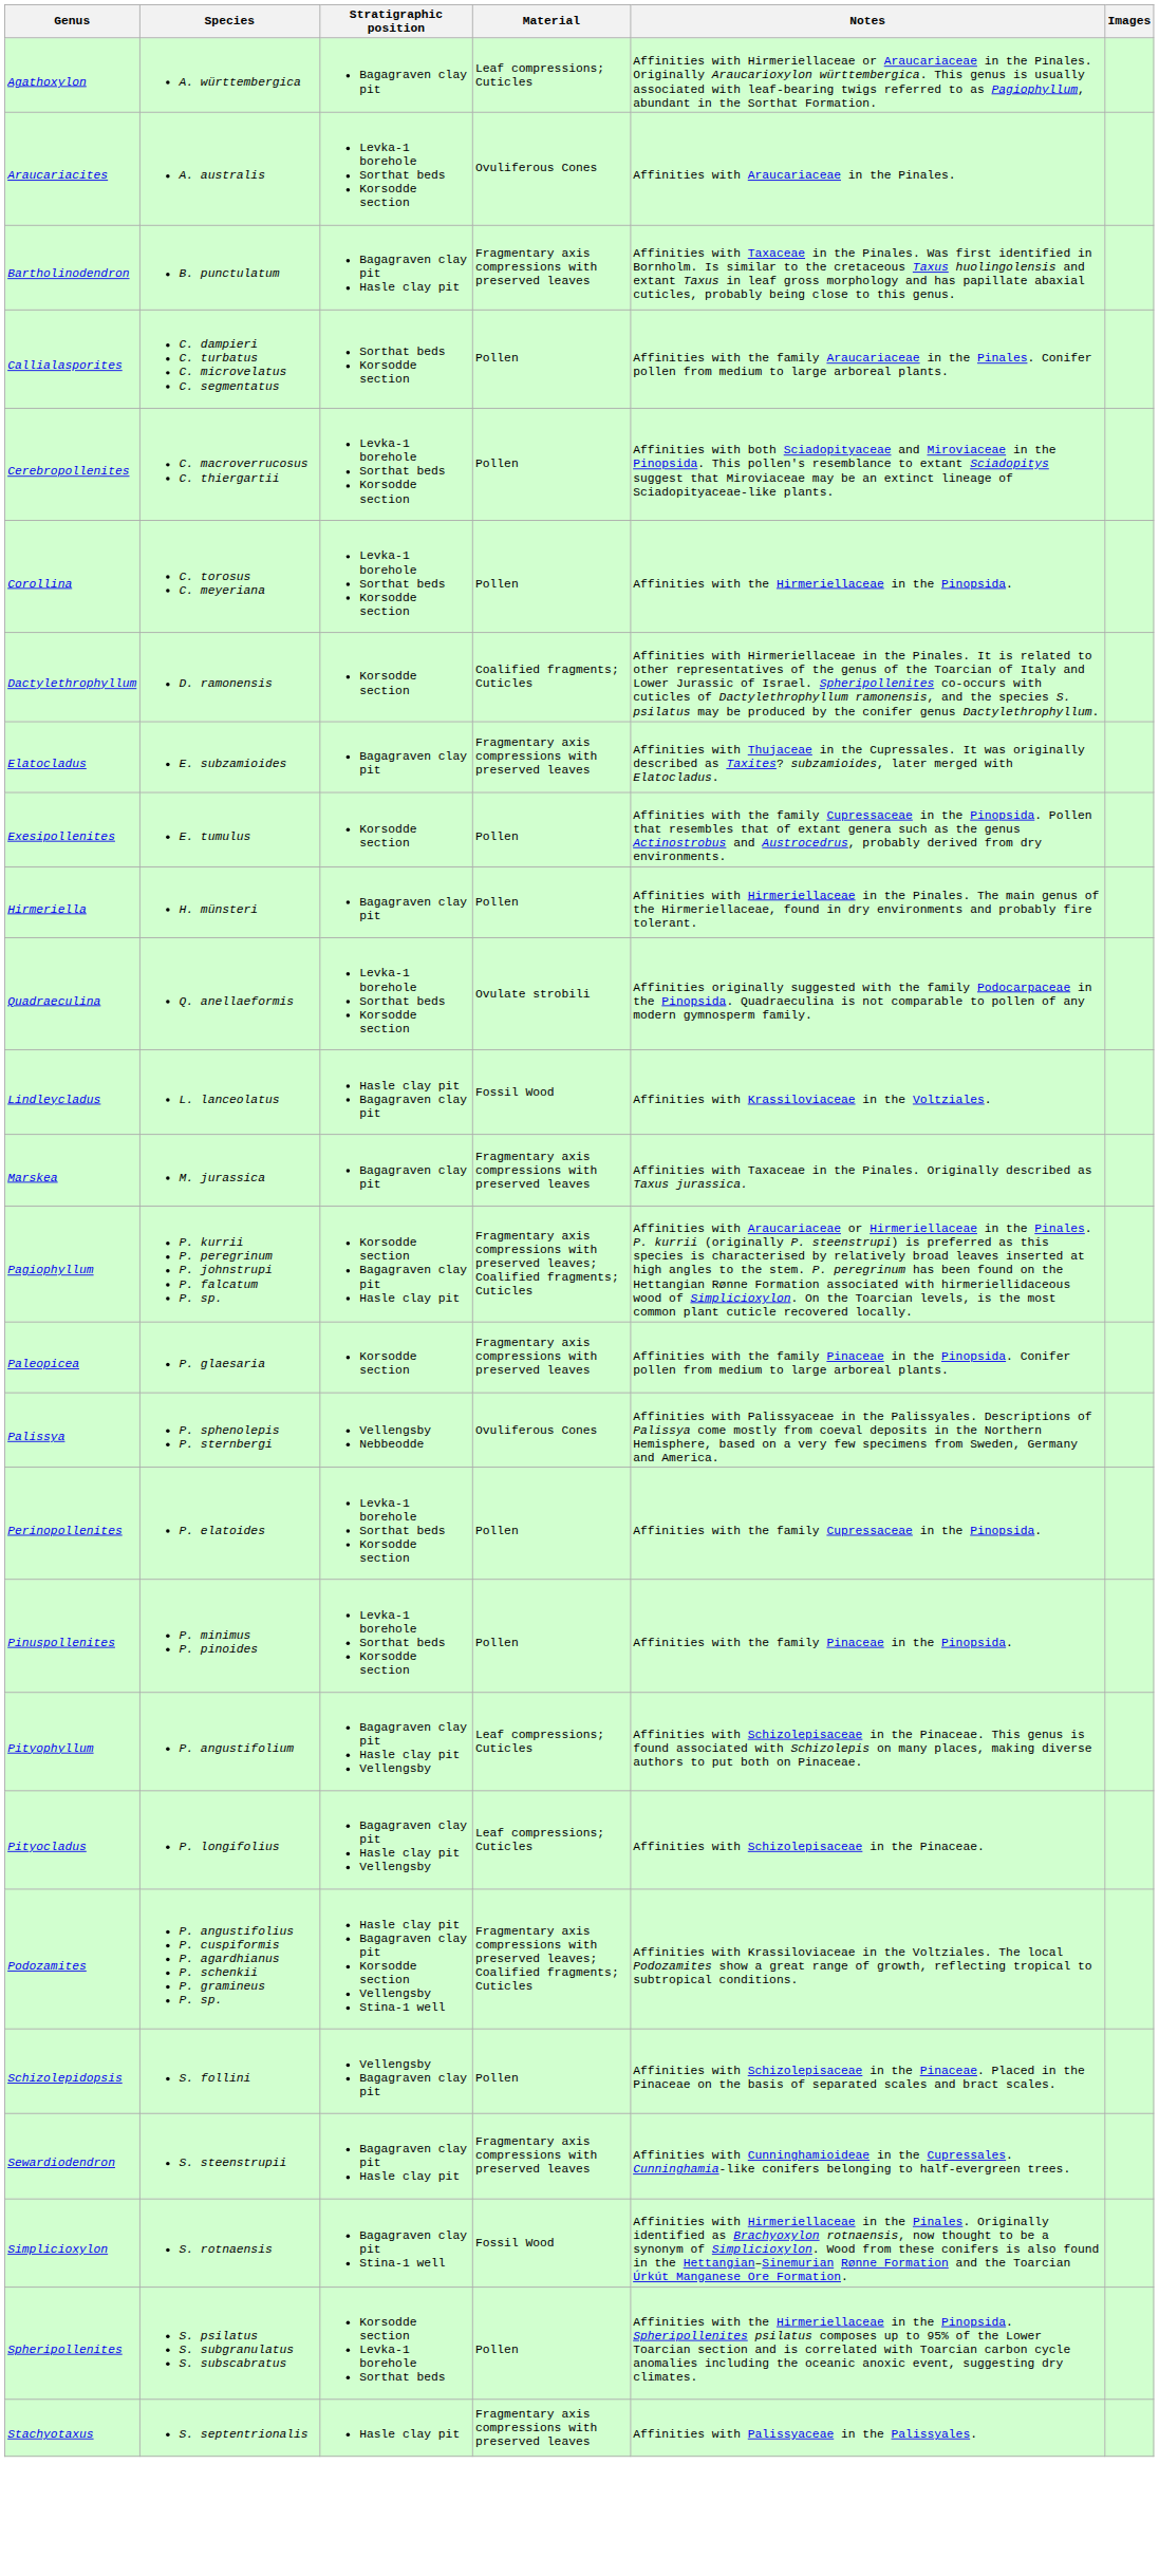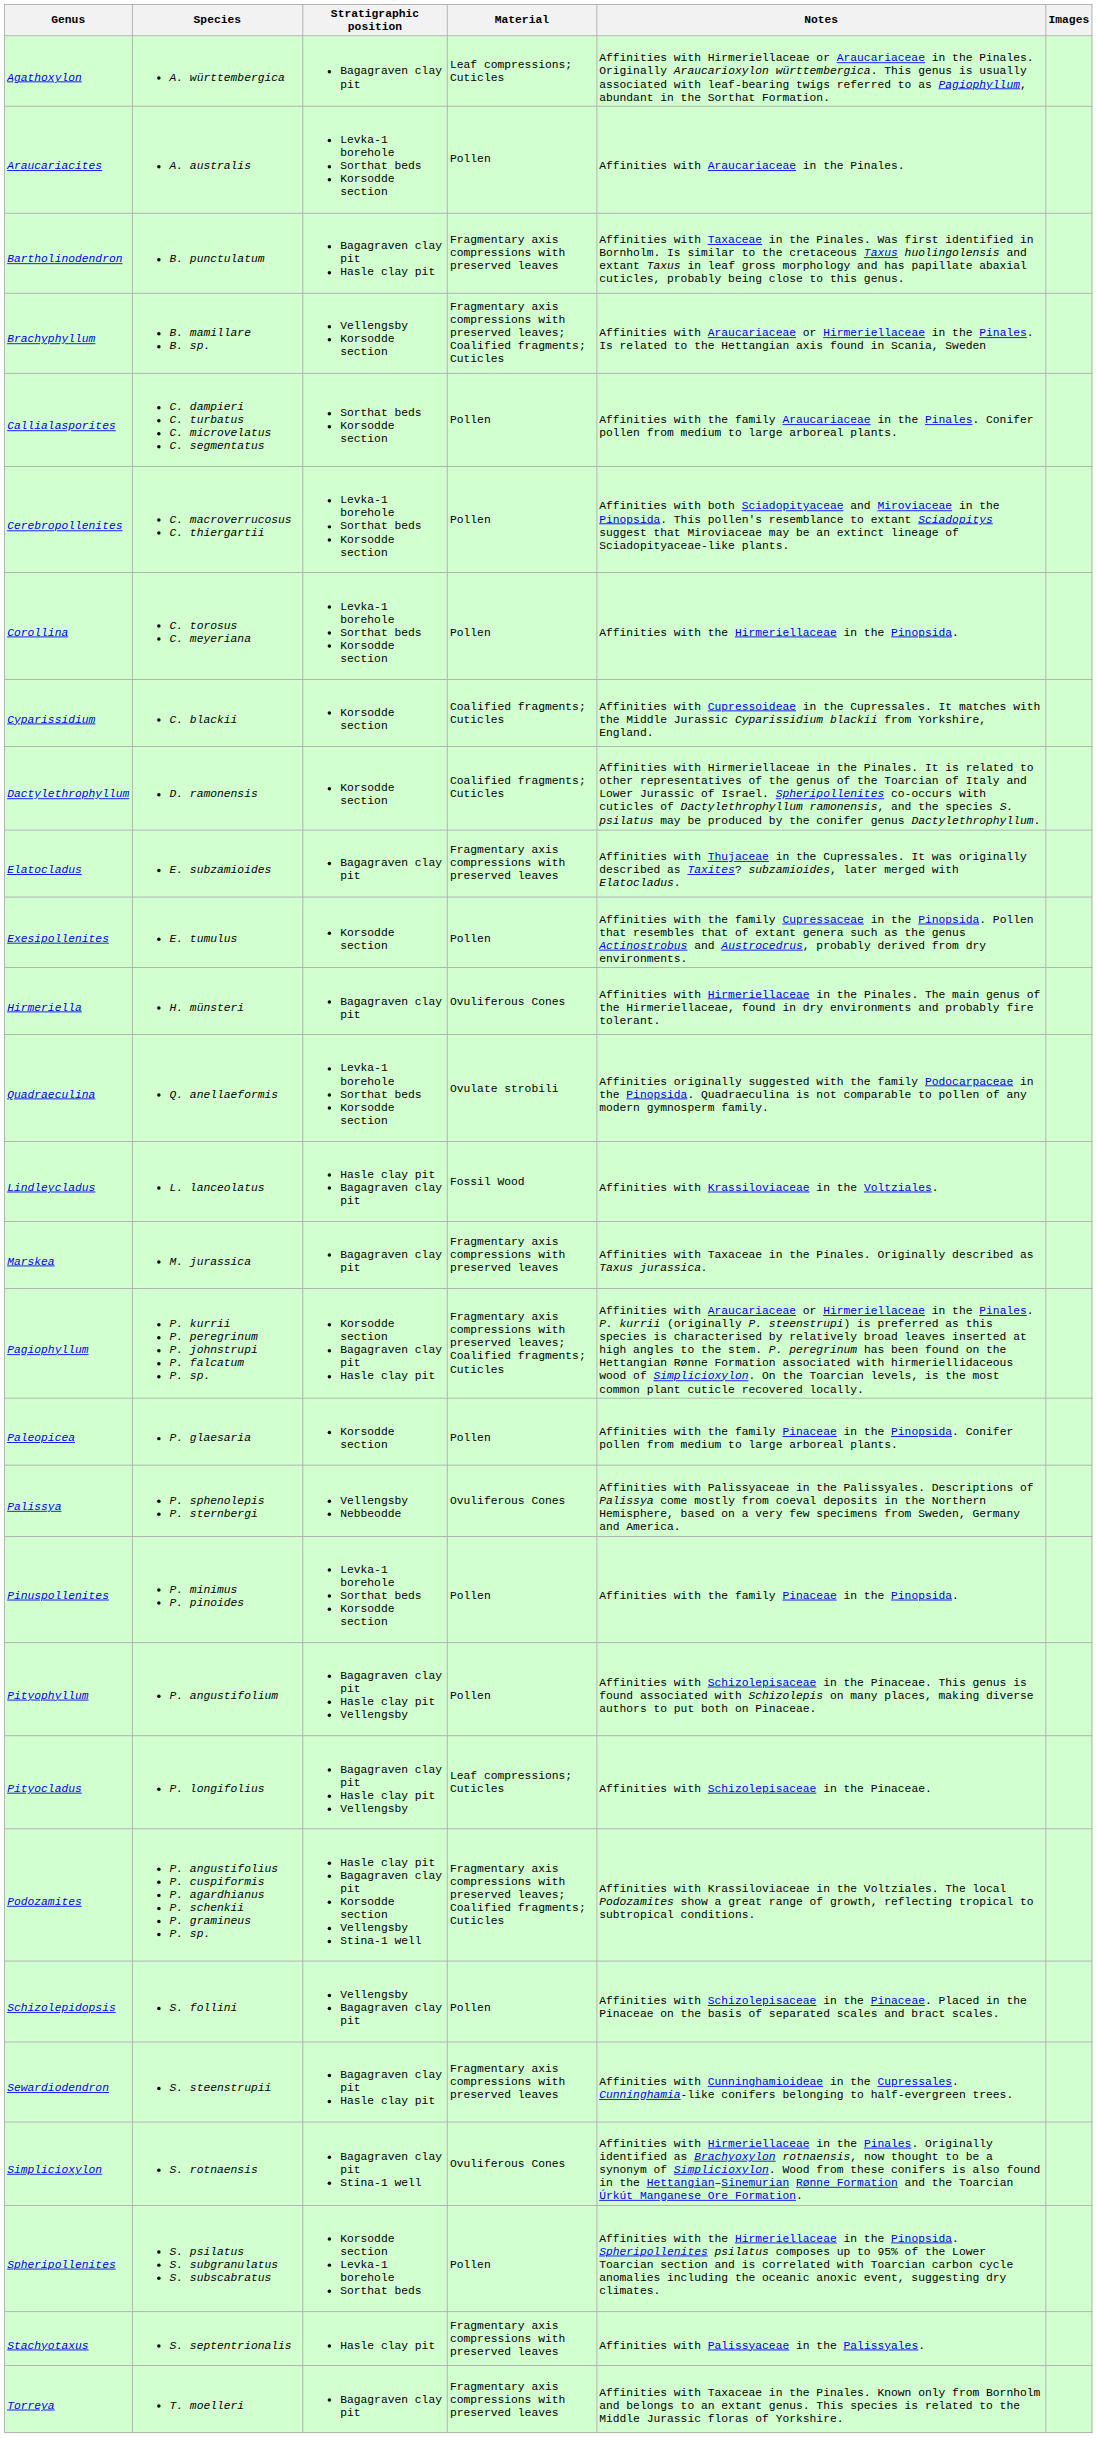Araucariacites | Material: Ovuliferous Cones -> Pollen
+ row: Brachyphyllum | B. mamillare B. sp. | Vellengsby Korsodde section | Fragmentary axis compressions with preserved leaves; Coalified fragments; Cuticles | Affinities with Araucariaceae or Hirmeriellaceae in the Pinales. Is related to the Hettangian axis found in Scania, Sweden
+ row: Cyparissidium | C. blackii | Korsodde section | Coalified fragments; Cuticles | Affinities with Cupressoideae in the Cupressales. It matches with the Middle Jurassic Cyparissidium blackii from Yorkshire, England.
Hirmeriella | Material: Pollen -> Ovuliferous Cones
Paleopicea | Material: Fragmentary axis compressions with preserved leaves -> Pollen
- row: Perinopollenites | P. elatoides | Levka-1 borehole Sorthat beds Korsodde section | Pollen | Affinities with the family Cupressaceae in the Pinopsida.
Pityophyllum | Material: Leaf compressions; Cuticles -> Pollen
Simplicioxylon | Material: Fossil Wood -> Ovuliferous Cones
+ row: Torreya | T. moelleri | Bagagraven clay pit | Fragmentary axis compressions with preserved leaves | Affinities with Taxaceae in the Pinales. Known only from Bornholm and belongs to an extant genus. This species is related to the Middle Jurassic floras of Yorkshire.
